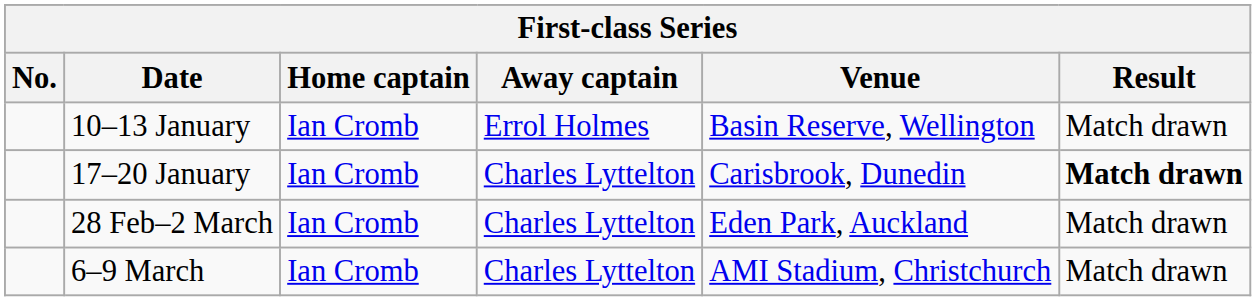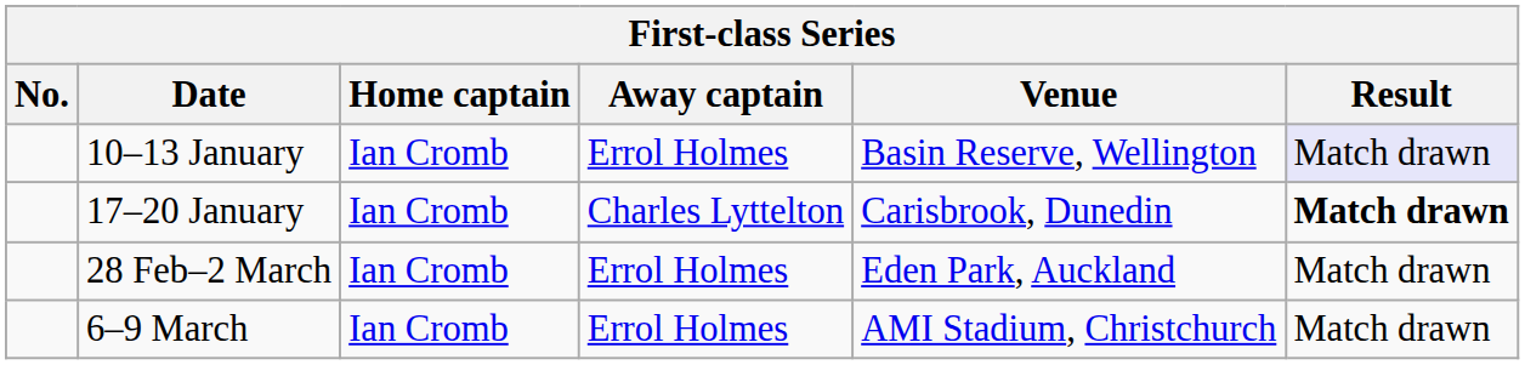10–13 January | Result: no background -> lavender background
28 Feb–2 March | Away captain: Charles Lyttelton -> Errol Holmes
6–9 March | Away captain: Charles Lyttelton -> Errol Holmes
